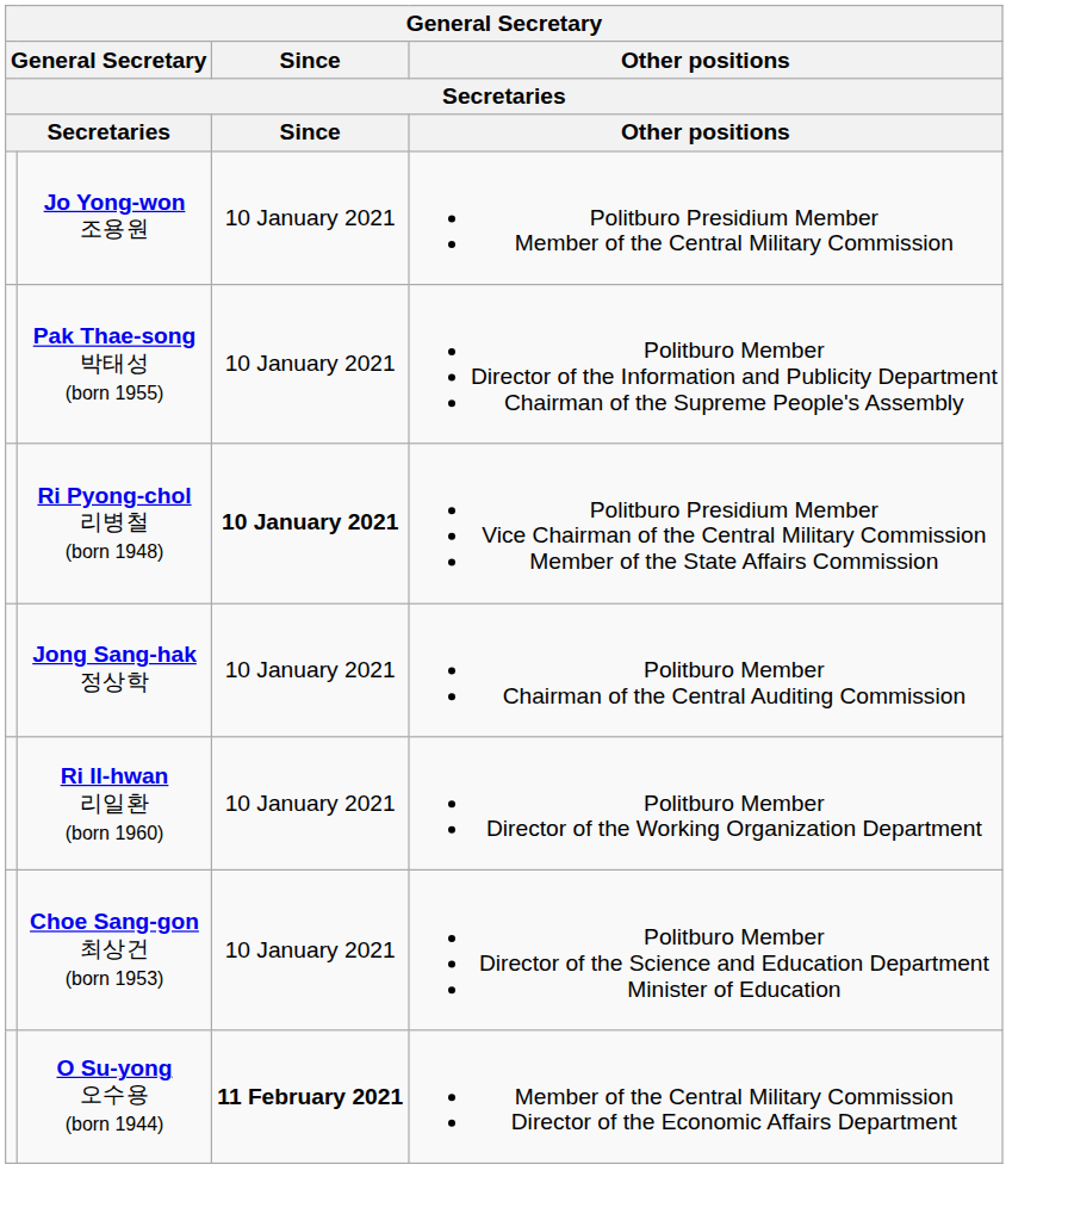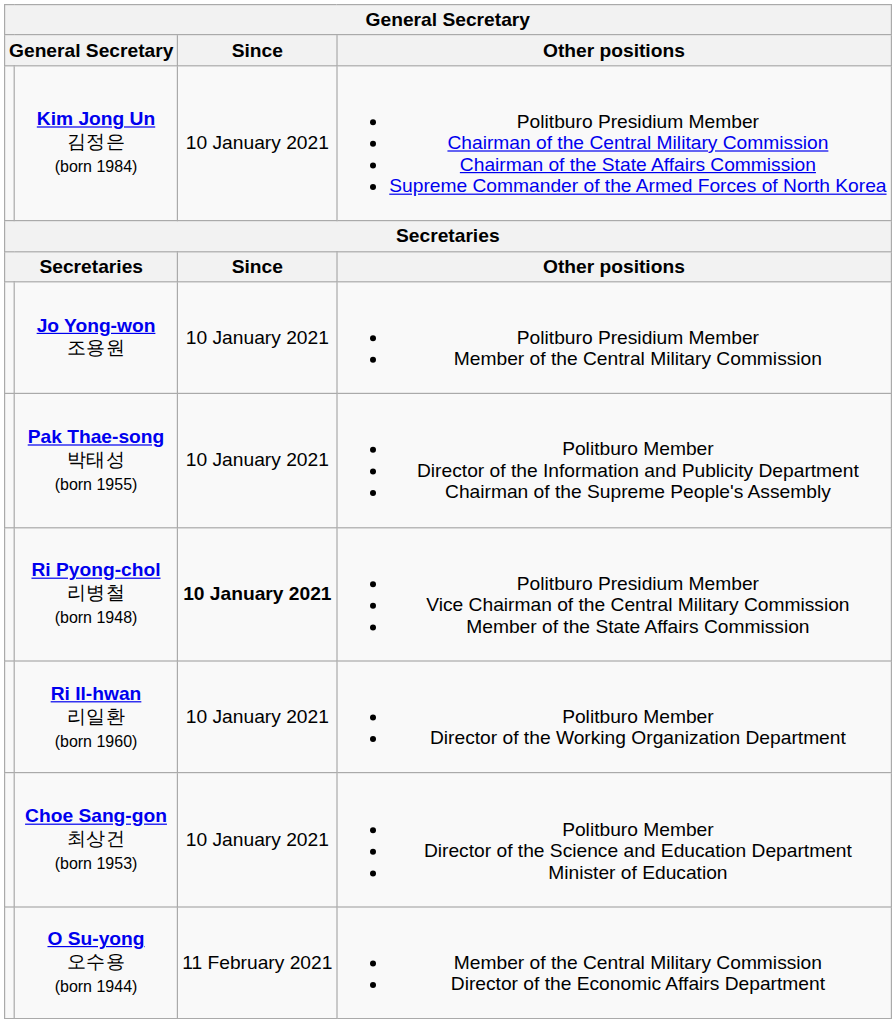+ row: Kim Jong Un 김정은 (born 1984) | 10 January 2021 | Politburo Presidium Member Chairman of the Central Military Commission Chairman of the State Affairs Commission Supreme Commander of the Armed Forces of North Korea
- row: Jong Sang-hak 정상학 | 10 January 2021 | Politburo Member Chairman of the Central Auditing Commission
O Su-yong 오수용 (born 1944) | Since: bold -> normal
